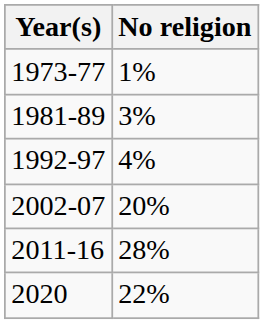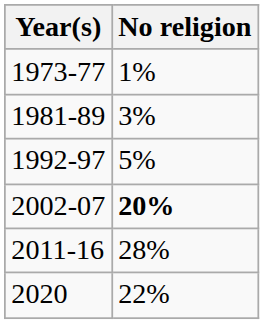1992-97 | No religion: 4% -> 5%
2002-07 | No religion: normal -> bold
